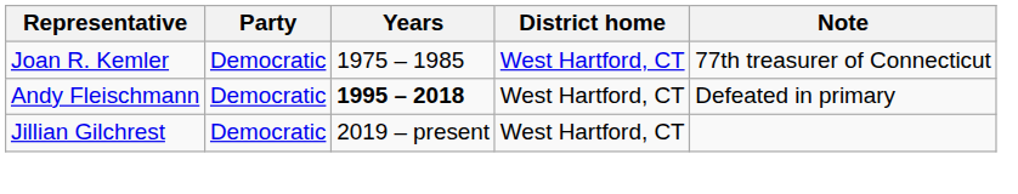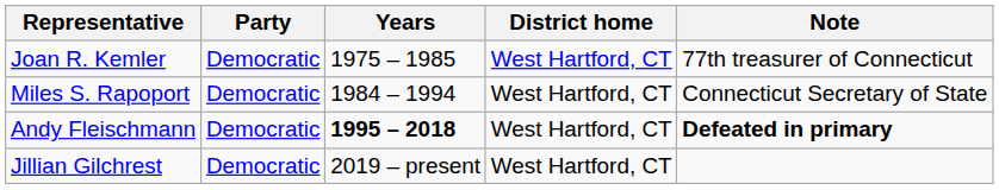+ row: Miles S. Rapoport | Democratic | 1984 – 1994 | West Hartford, CT | Connecticut Secretary of State
Andy Fleischmann | Note: normal -> bold
